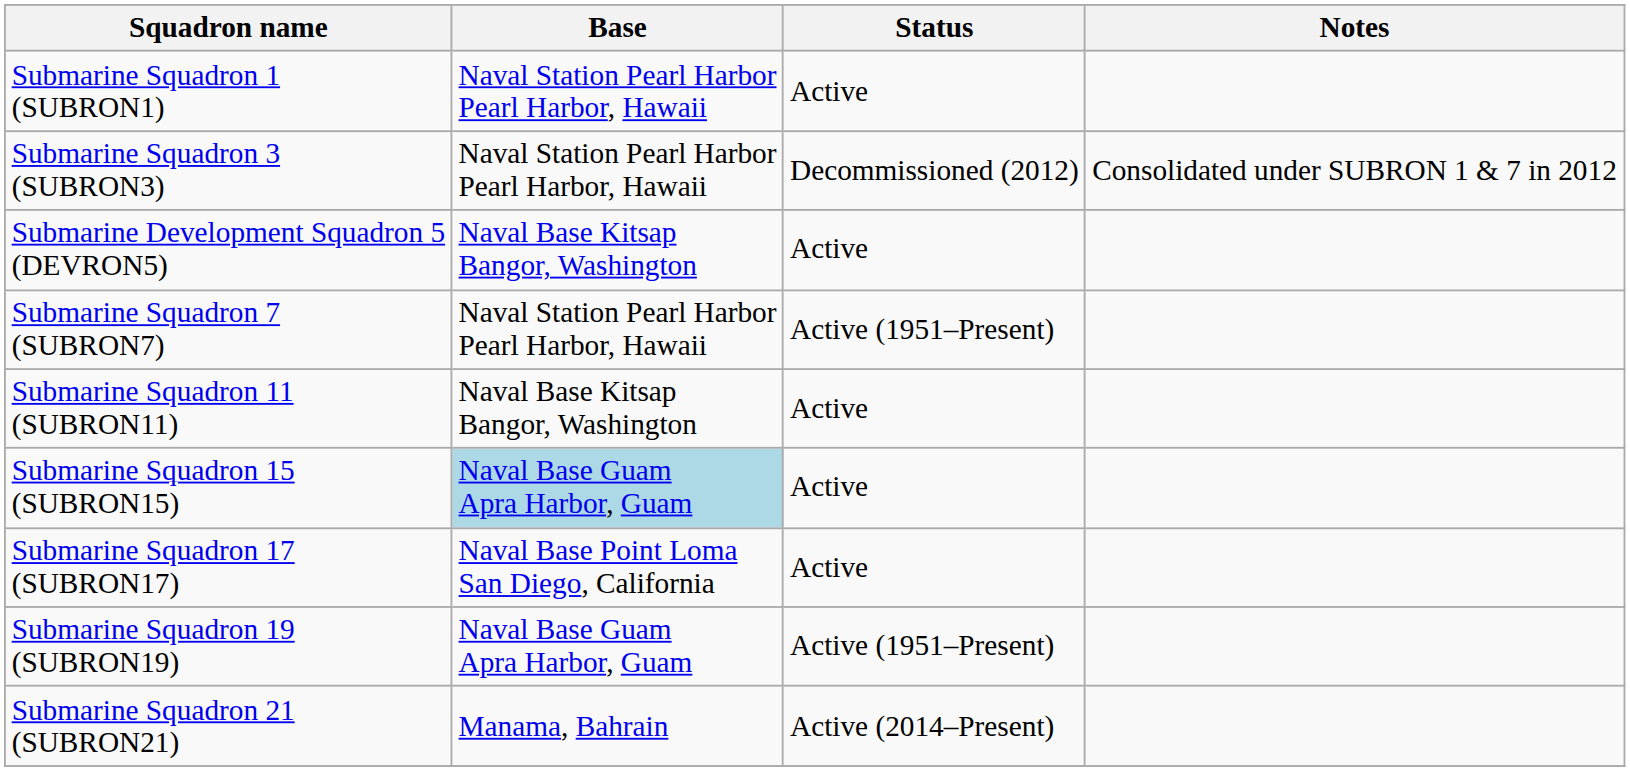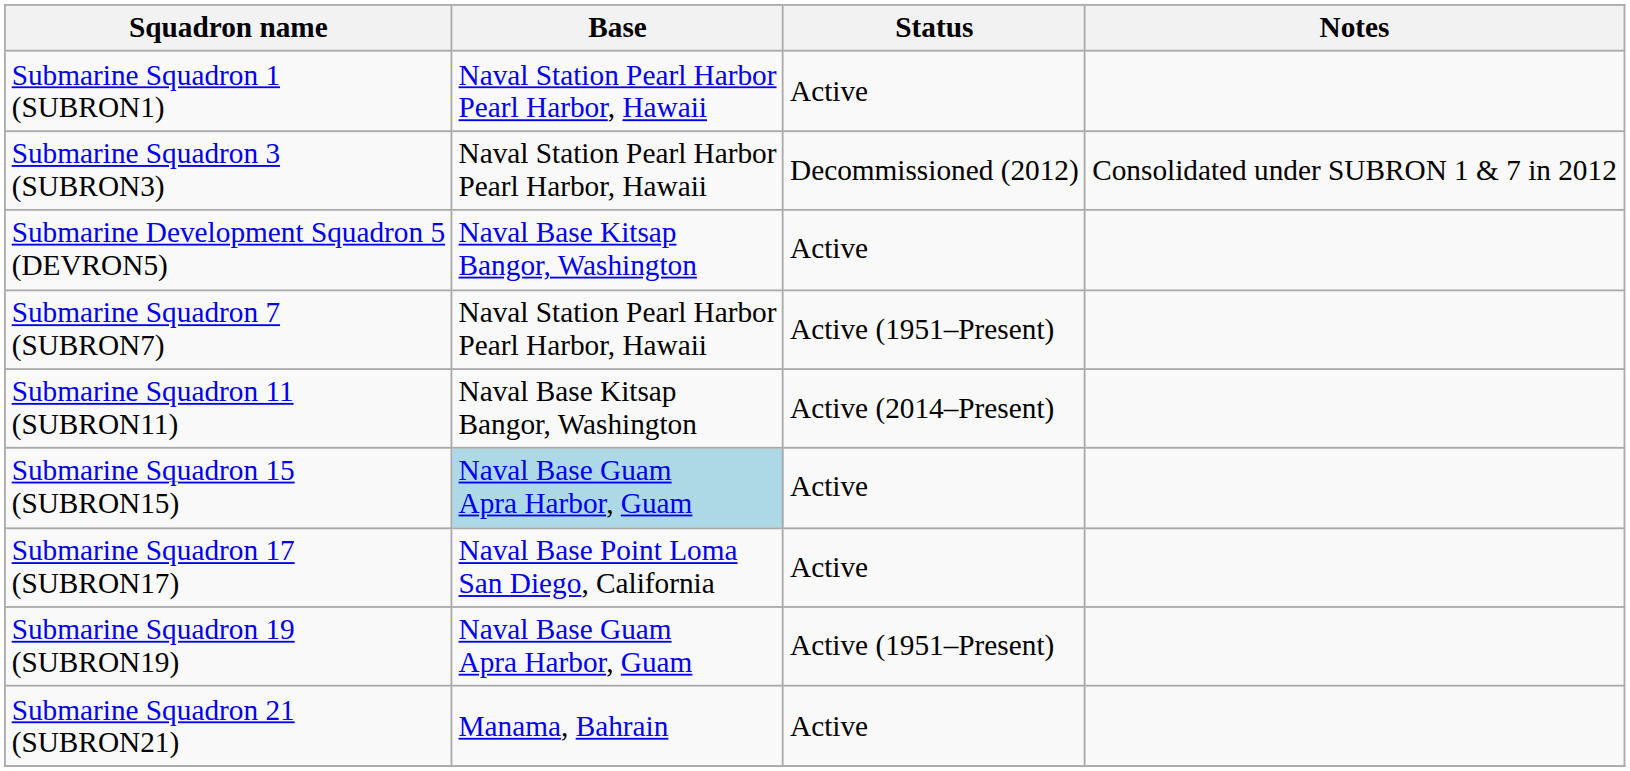Submarine Squadron 11 (SUBRON11) | Status: Active -> Active (2014–Present)
Submarine Squadron 21 (SUBRON21) | Status: Active (2014–Present) -> Active
